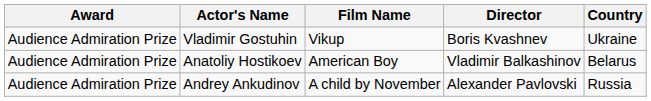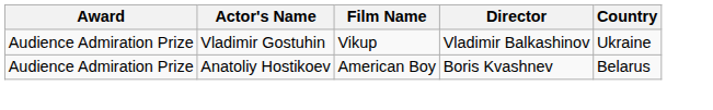Vladimir Gostuhin | Director: Boris Kvashnev -> Vladimir Balkashinov
Anatoliy Hostikoev | Director: Vladimir Balkashinov -> Boris Kvashnev
- row: Audience Admiration Prize | Andrey Ankudinov | A child by November | Alexander Pavlovski | Russia
